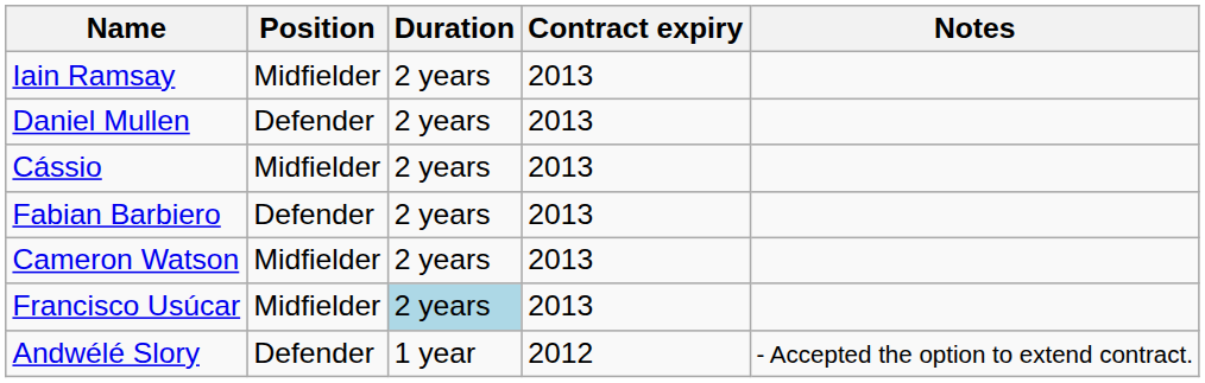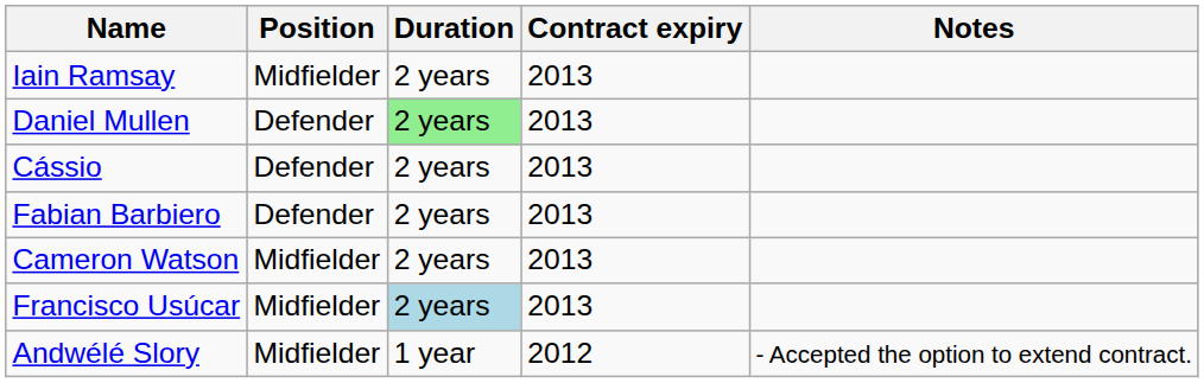Daniel Mullen | Duration: no background -> lightgreen background
Cássio | Position: Midfielder -> Defender
Andwélé Slory | Position: Defender -> Midfielder
